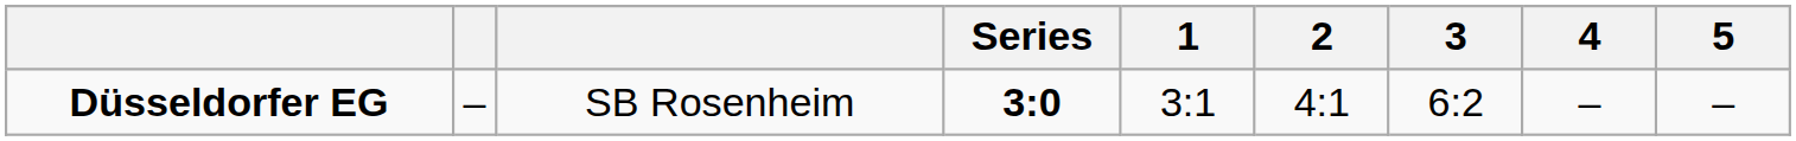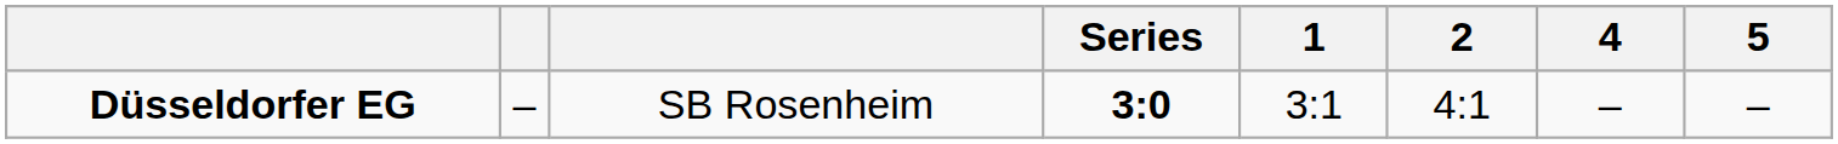- column: 3 | 6:2
